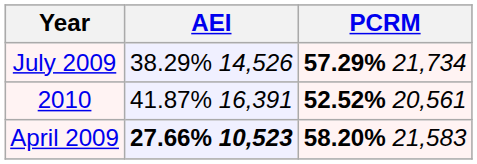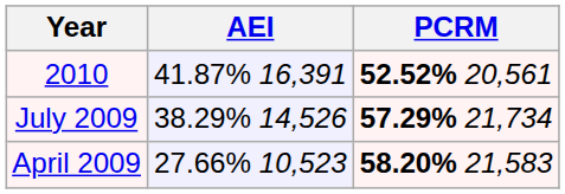rows swapped: 2010 <-> July 2009
April 2009 | AEI: bold -> normal
